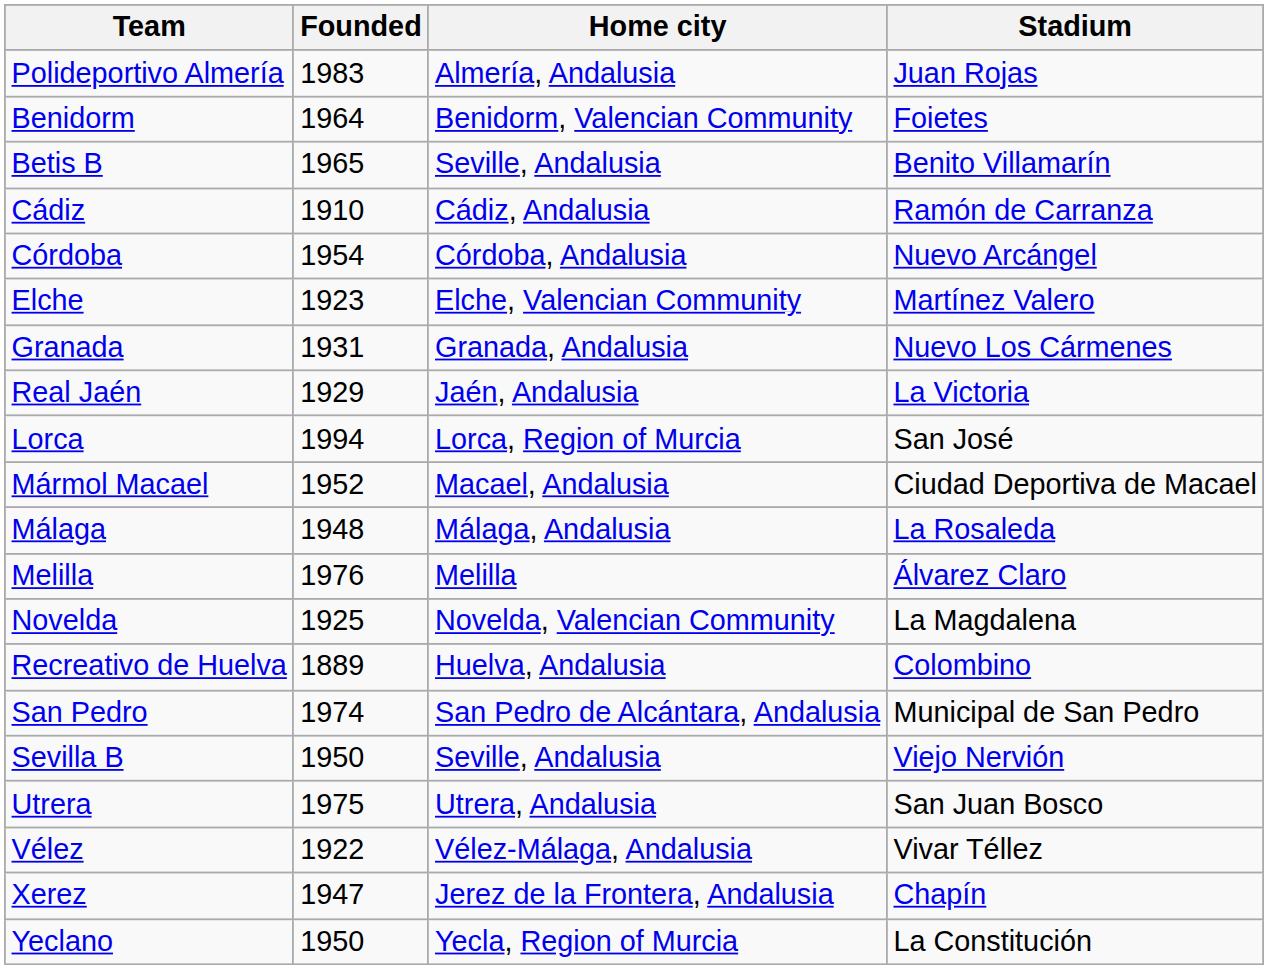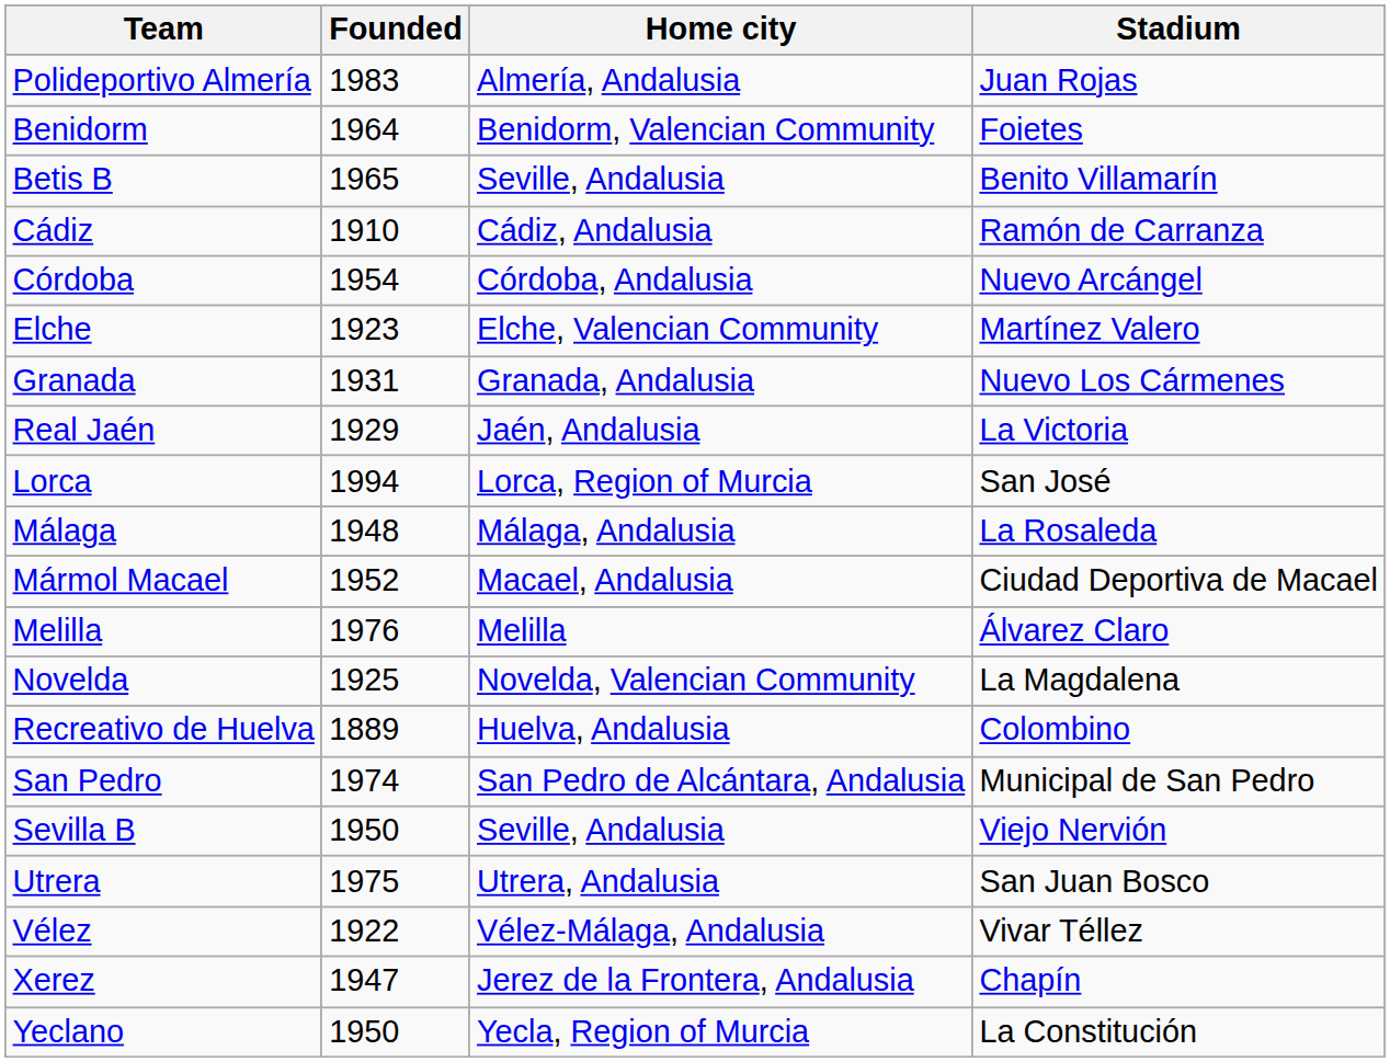rows swapped: Málaga <-> Mármol Macael
